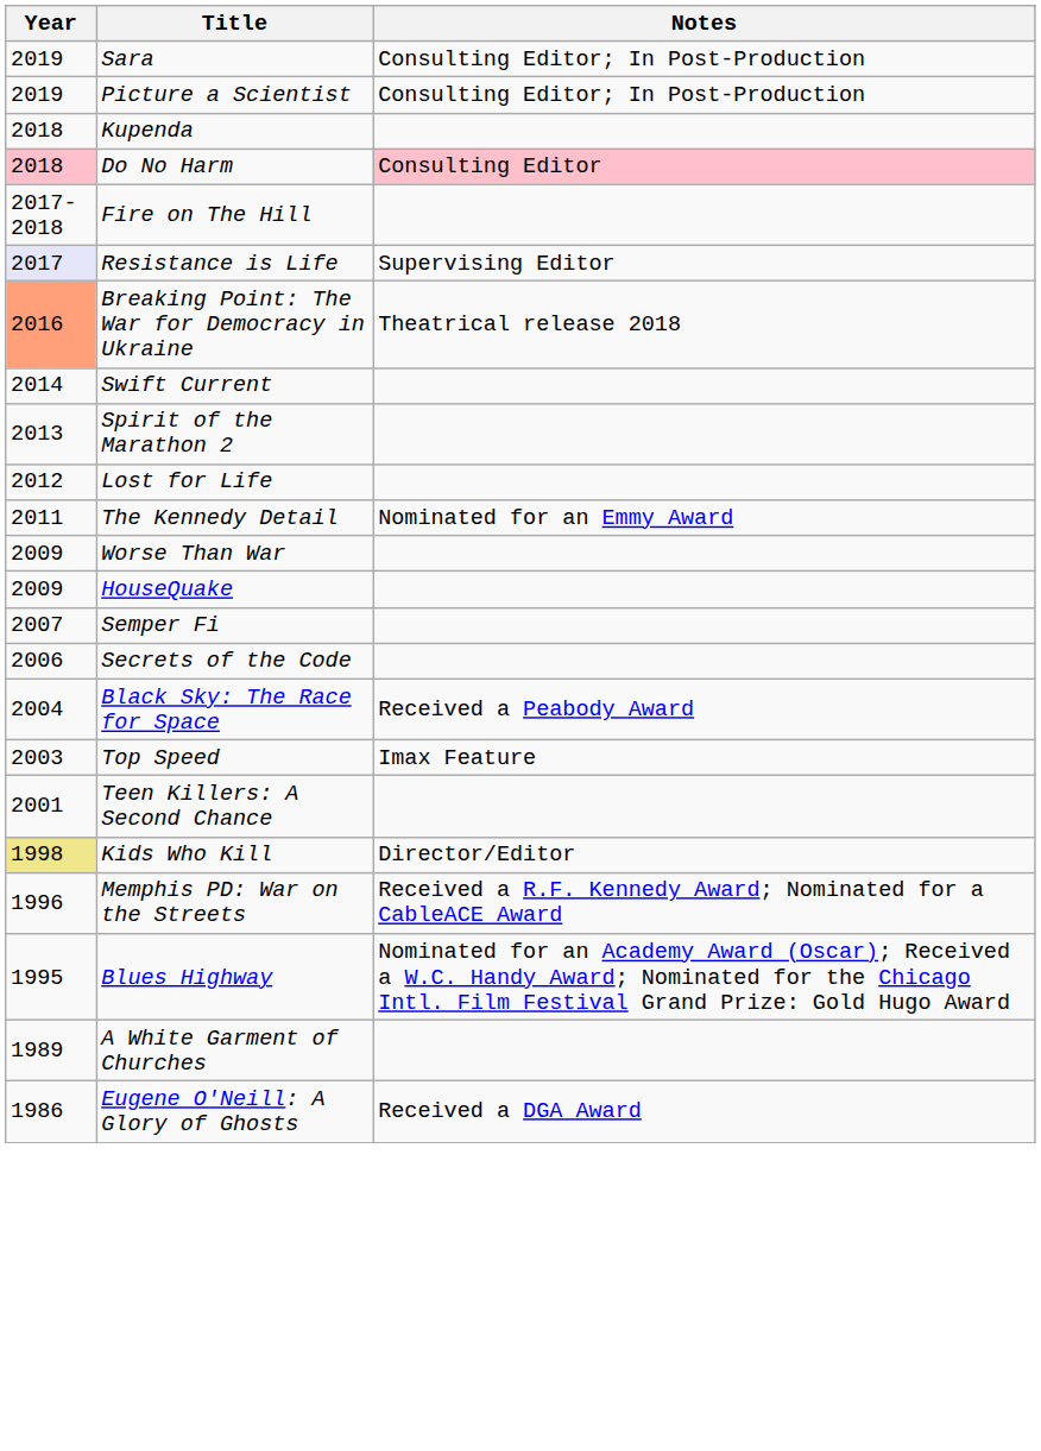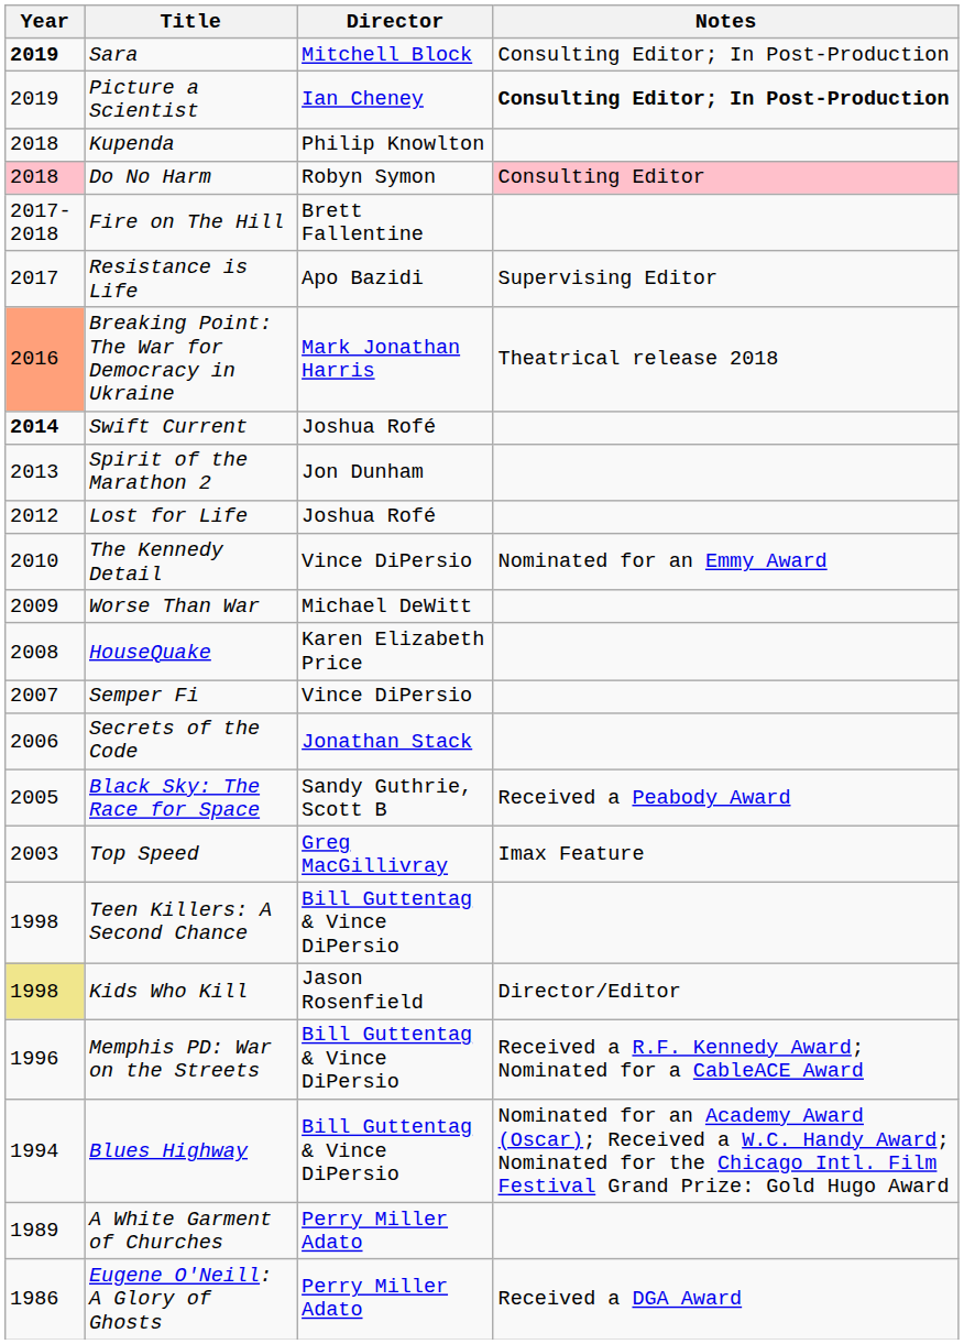+ column: Director | Mitchell Block | Ian Cheney | Philip Knowlton | Robyn Symon | Brett Fallentine | Apo Bazidi | Mark Jonathan Harris | Joshua Rofé | Jon Dunham | Joshua Rofé | Vince DiPersio | Michael DeWitt | Karen Elizabeth Price | Vince DiPersio | Jonathan Stack | Sandy Guthrie, Scott B | Greg MacGillivray | Bill Guttentag & Vince DiPersio | Jason Rosenfield | Bill Guttentag & Vince DiPersio | Bill Guttentag & Vince DiPersio | Perry Miller Adato | Perry Miller Adato
Sara | Year: normal -> bold
Picture a Scientist | Notes: normal -> bold
Resistance is Life | Year: lavender background -> no background
Swift Current | Year: normal -> bold
The Kennedy Detail | Year: 2011 -> 2010
HouseQuake | Year: 2009 -> 2008
Black Sky: The Race for Space | Year: 2004 -> 2005
Teen Killers: A Second Chance | Year: 2001 -> 1998
Blues Highway | Year: 1995 -> 1994
